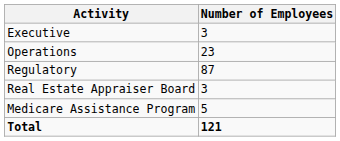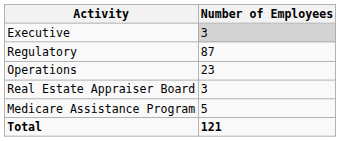Executive | Number of Employees: no background -> lightgrey background
rows swapped: Operations <-> Regulatory
